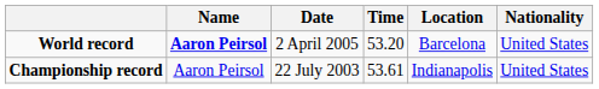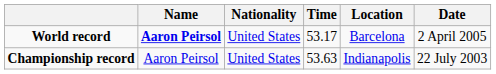columns swapped: Nationality <-> Date
World record | Time: 53.20 -> 53.17
Championship record | Time: 53.61 -> 53.63
